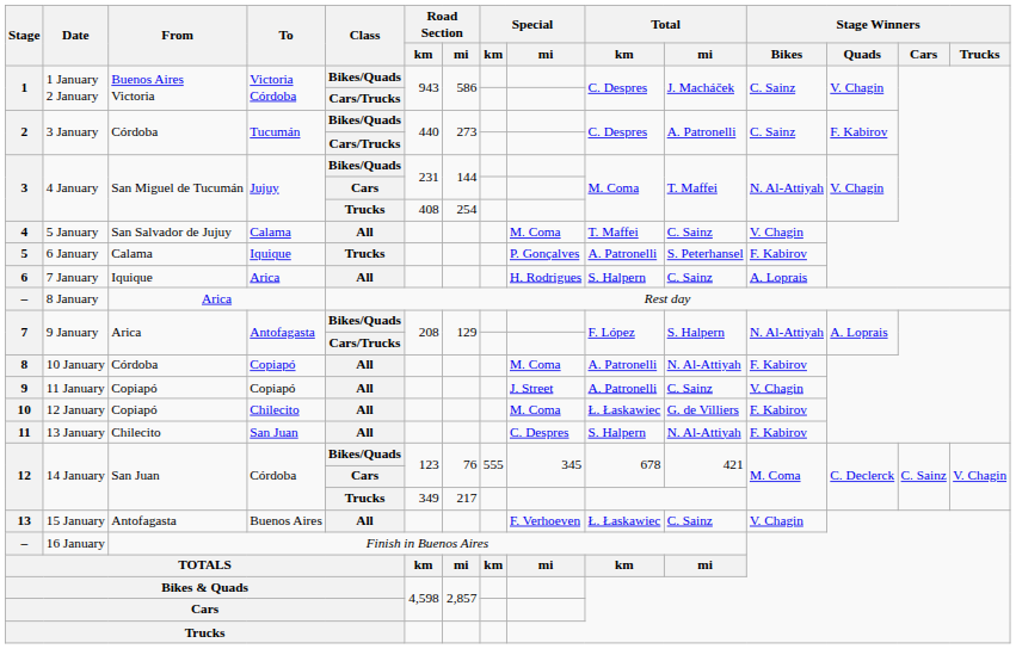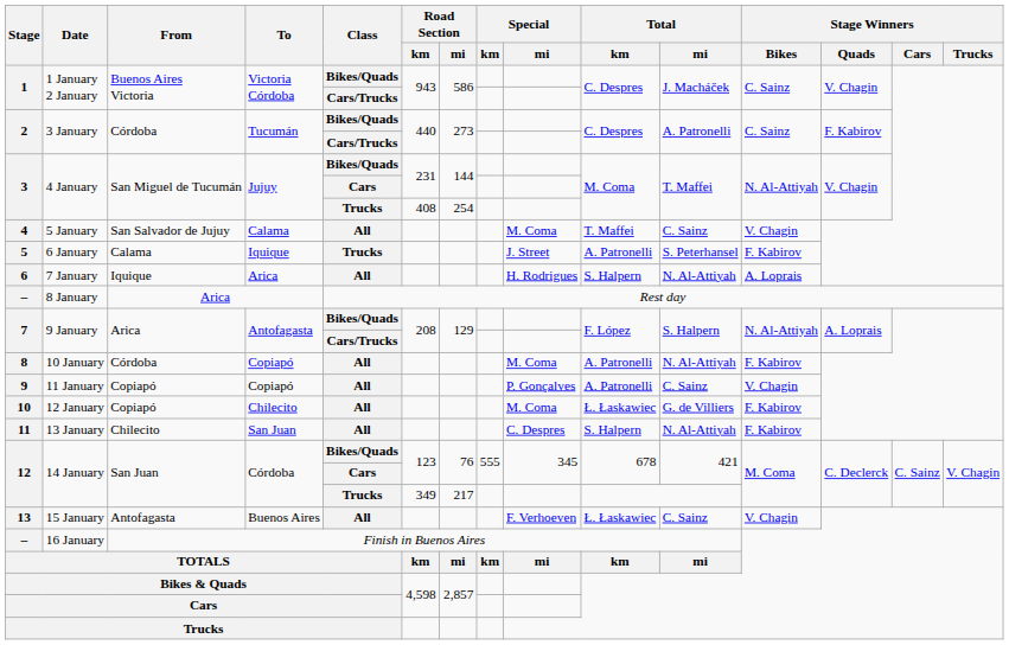6 January | Special / mi: P. Gonçalves -> J. Street
7 January | Total / mi: C. Sainz -> N. Al-Attiyah
11 January | Special / mi: J. Street -> P. Gonçalves
